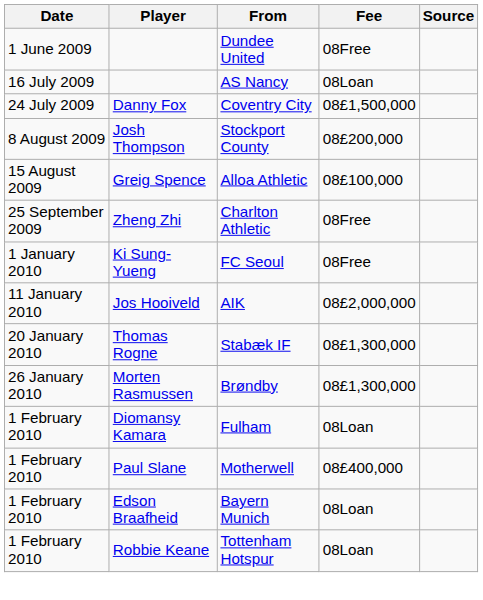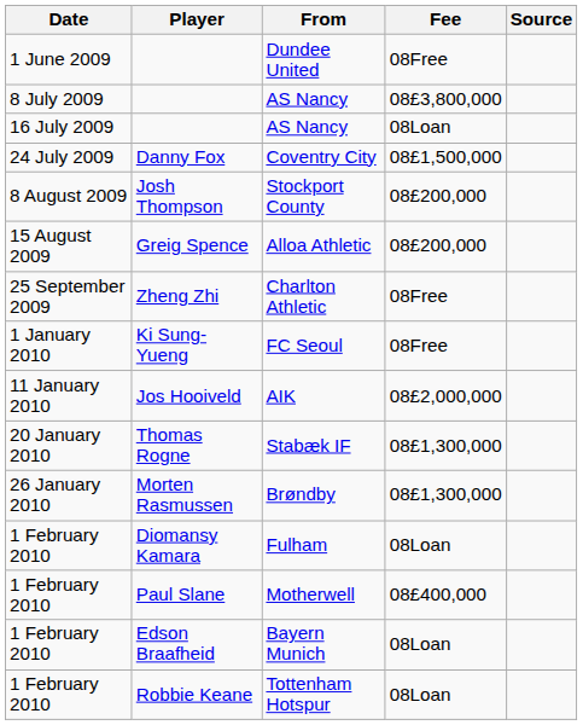+ row: 8 July 2009 | AS Nancy | 08£3,800,000
Alloa Athletic | Fee: 08£100,000 -> 08£200,000
